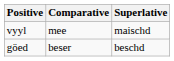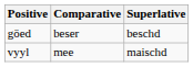rows swapped: vyyl <-> göed
